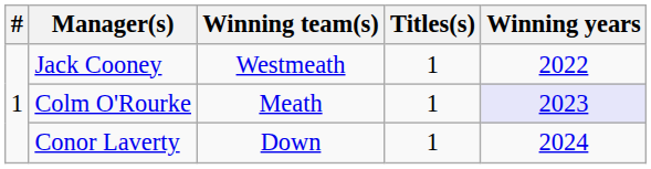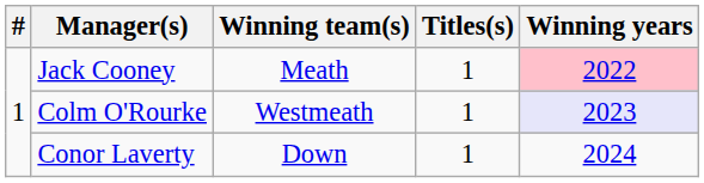Jack Cooney | Winning team(s): Westmeath -> Meath
Jack Cooney | Winning years: no background -> pink background
Colm O'Rourke | Winning team(s): Meath -> Westmeath
